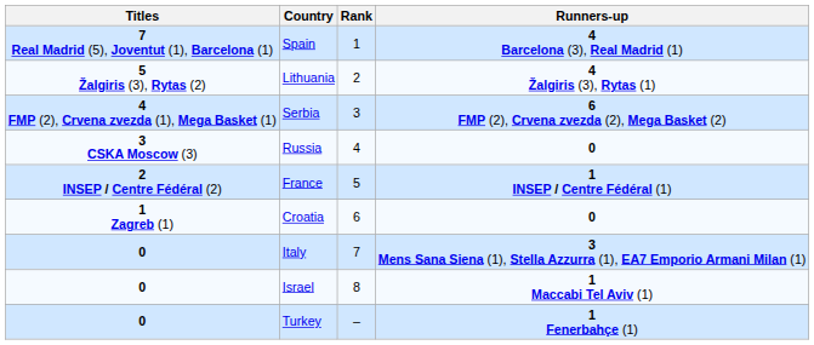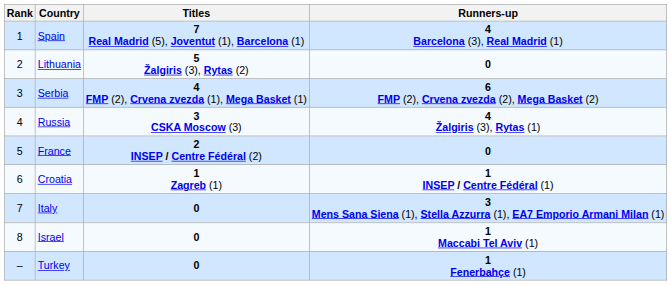columns swapped: Rank <-> Titles
Lithuania | Runners-up: 4 Žalgiris (3), Rytas (1) -> 0
Russia | Runners-up: 0 -> 4 Žalgiris (3), Rytas (1)
France | Runners-up: 1 INSEP / Centre Fédéral (1) -> 0
Croatia | Runners-up: 0 -> 1 INSEP / Centre Fédéral (1)
